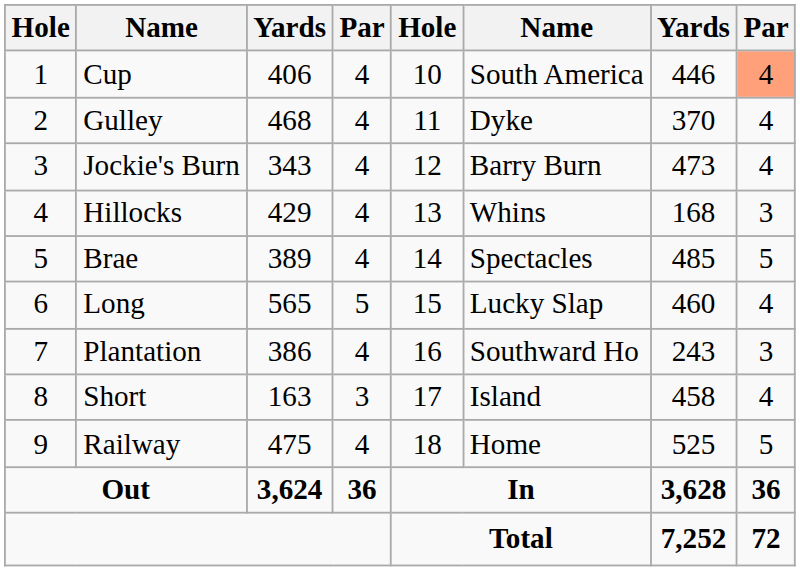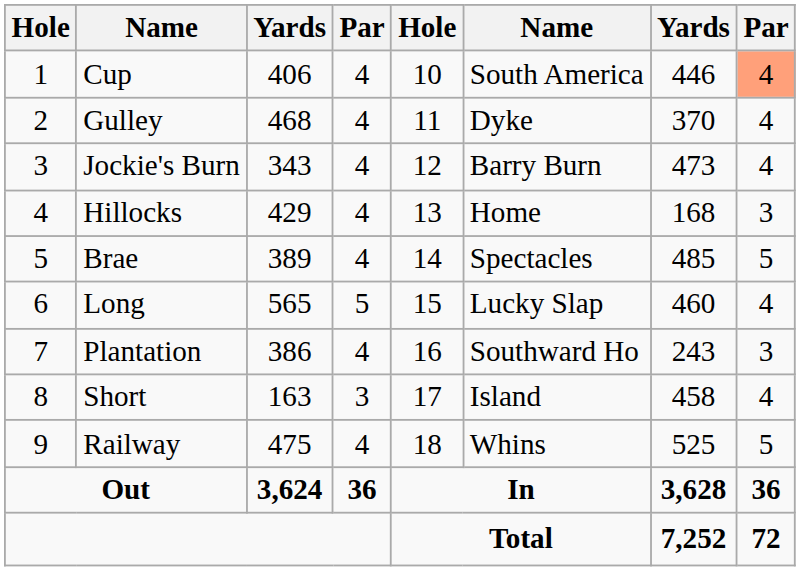Hillocks | column 6: Whins -> Home
Railway | column 6: Home -> Whins
